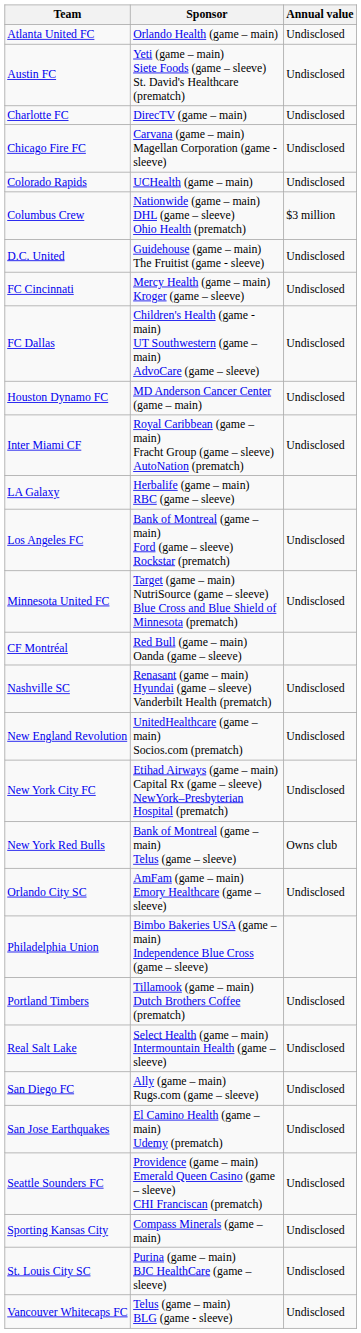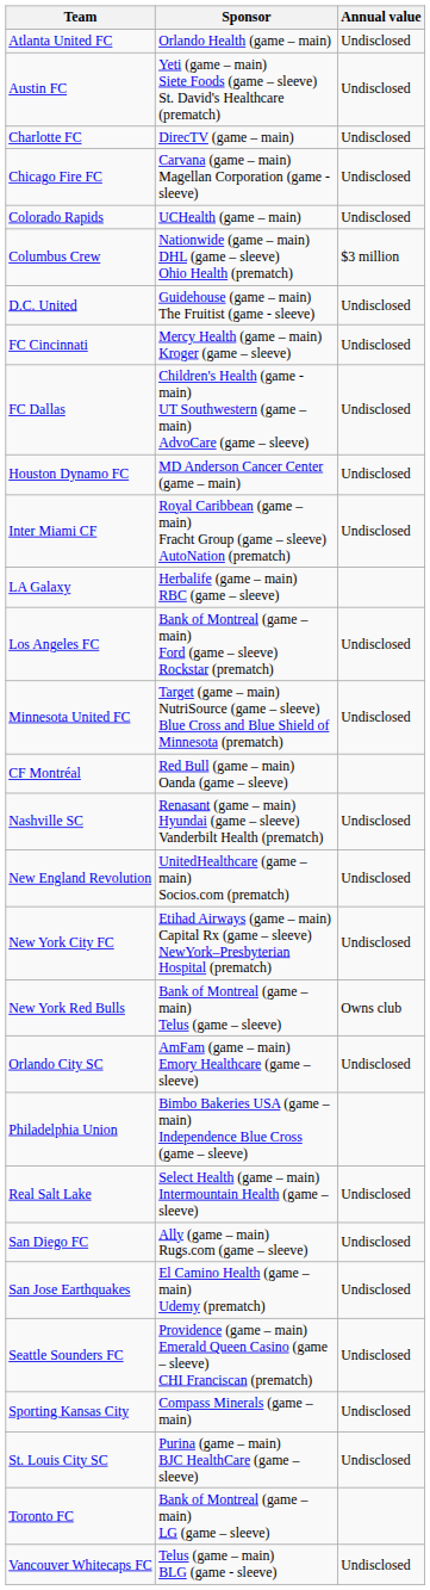- row: Portland Timbers | Tillamook (game – main) Dutch Brothers Coffee (prematch) | Undisclosed
+ row: Toronto FC | Bank of Montreal (game – main) LG (game – sleeve)
